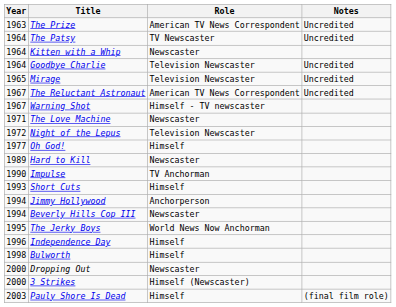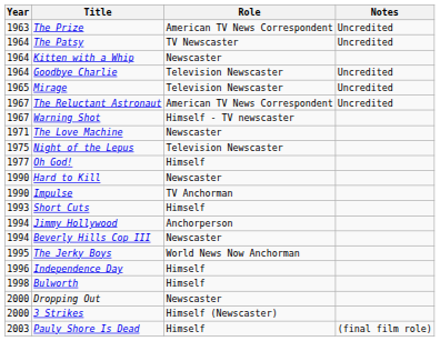Night of the Lepus | Year: 1972 -> 1975
Hard to Kill | Year: 1989 -> 1990
